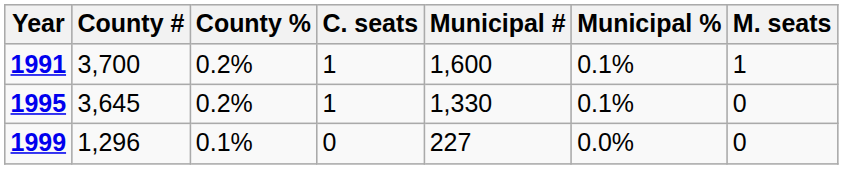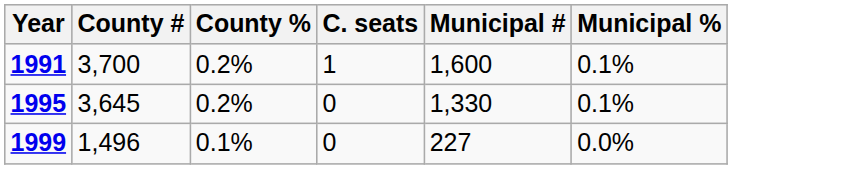- column: M. seats | 1 | 0 | 0
1995 | C. seats: 1 -> 0
1999 | County #: 1,296 -> 1,496
